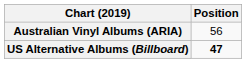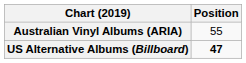Australian Vinyl Albums (ARIA) | Position: 56 -> 55
